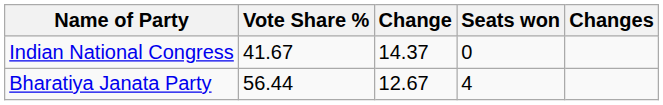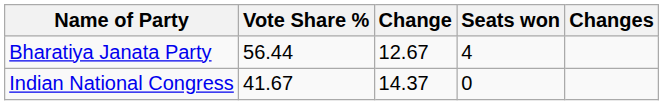rows swapped: Bharatiya Janata Party <-> Indian National Congress
